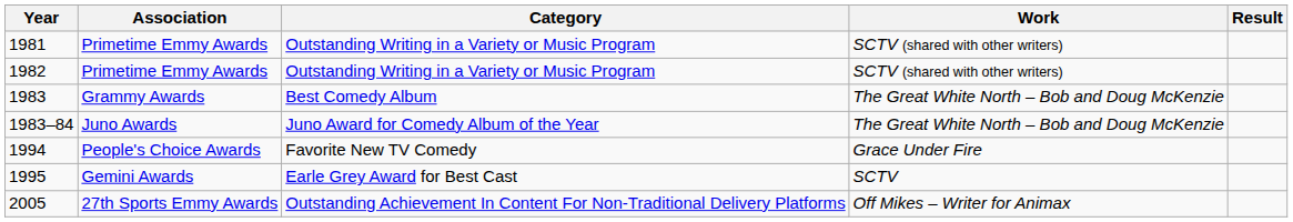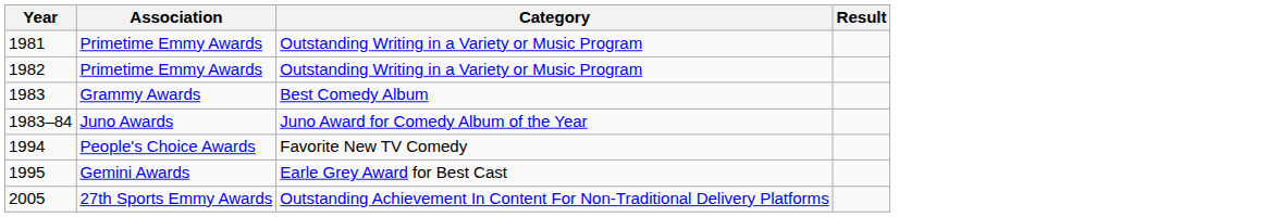- column: Work | SCTV (shared with other writers) | SCTV (shared with other writers) | The Great White North – Bob and Doug McKenzie | The Great White North – Bob and Doug McKenzie | Grace Under Fire | SCTV | Off Mikes – Writer for Animax
